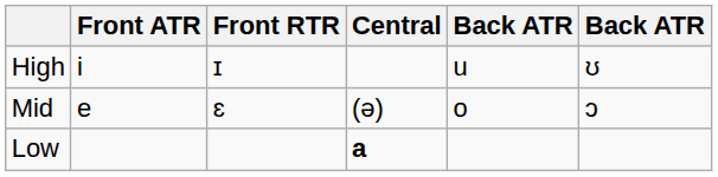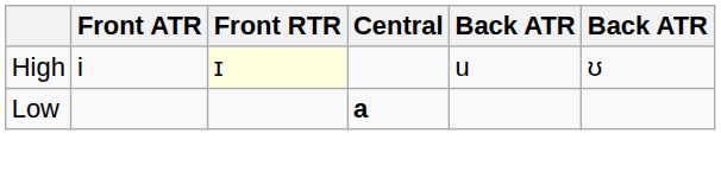High | Front RTR: no background -> lightyellow background
- row: Mid | e | ɛ | (ə) | o | ɔ
